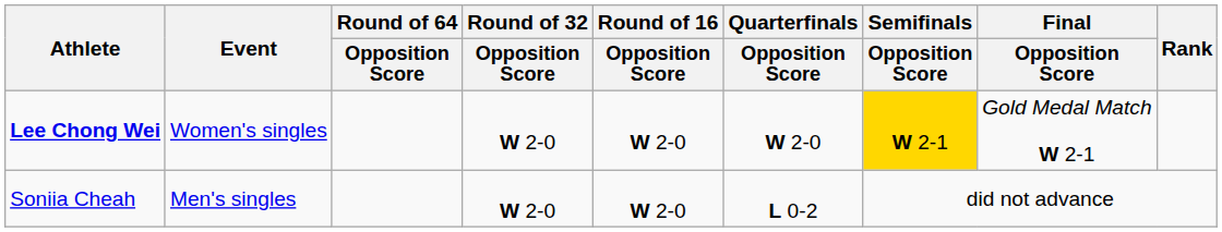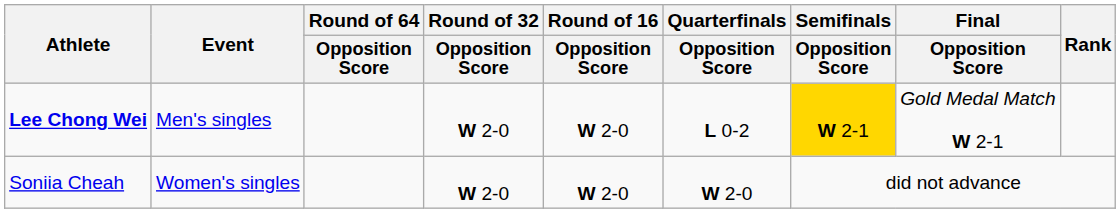Lee Chong Wei | Event: Women's singles -> Men's singles
Lee Chong Wei | Quarterfinals / Opposition Score: W 2-0 -> L 0-2
Soniia Cheah | Event: Men's singles -> Women's singles
Soniia Cheah | Quarterfinals / Opposition Score: L 0-2 -> W 2-0
